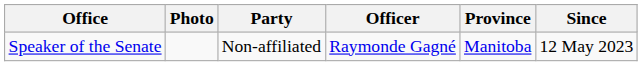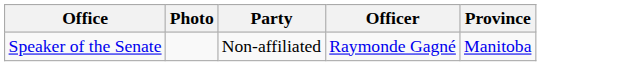- column: Since | 12 May 2023
